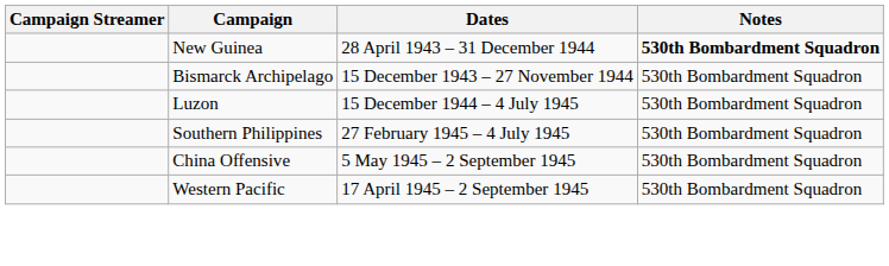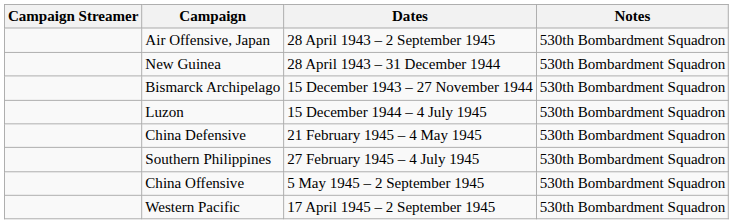+ row: Air Offensive, Japan | 28 April 1943 – 2 September 1945 | 530th Bombardment Squadron
New Guinea | Notes: bold -> normal
+ row: China Defensive | 21 February 1945 – 4 May 1945 | 530th Bombardment Squadron
